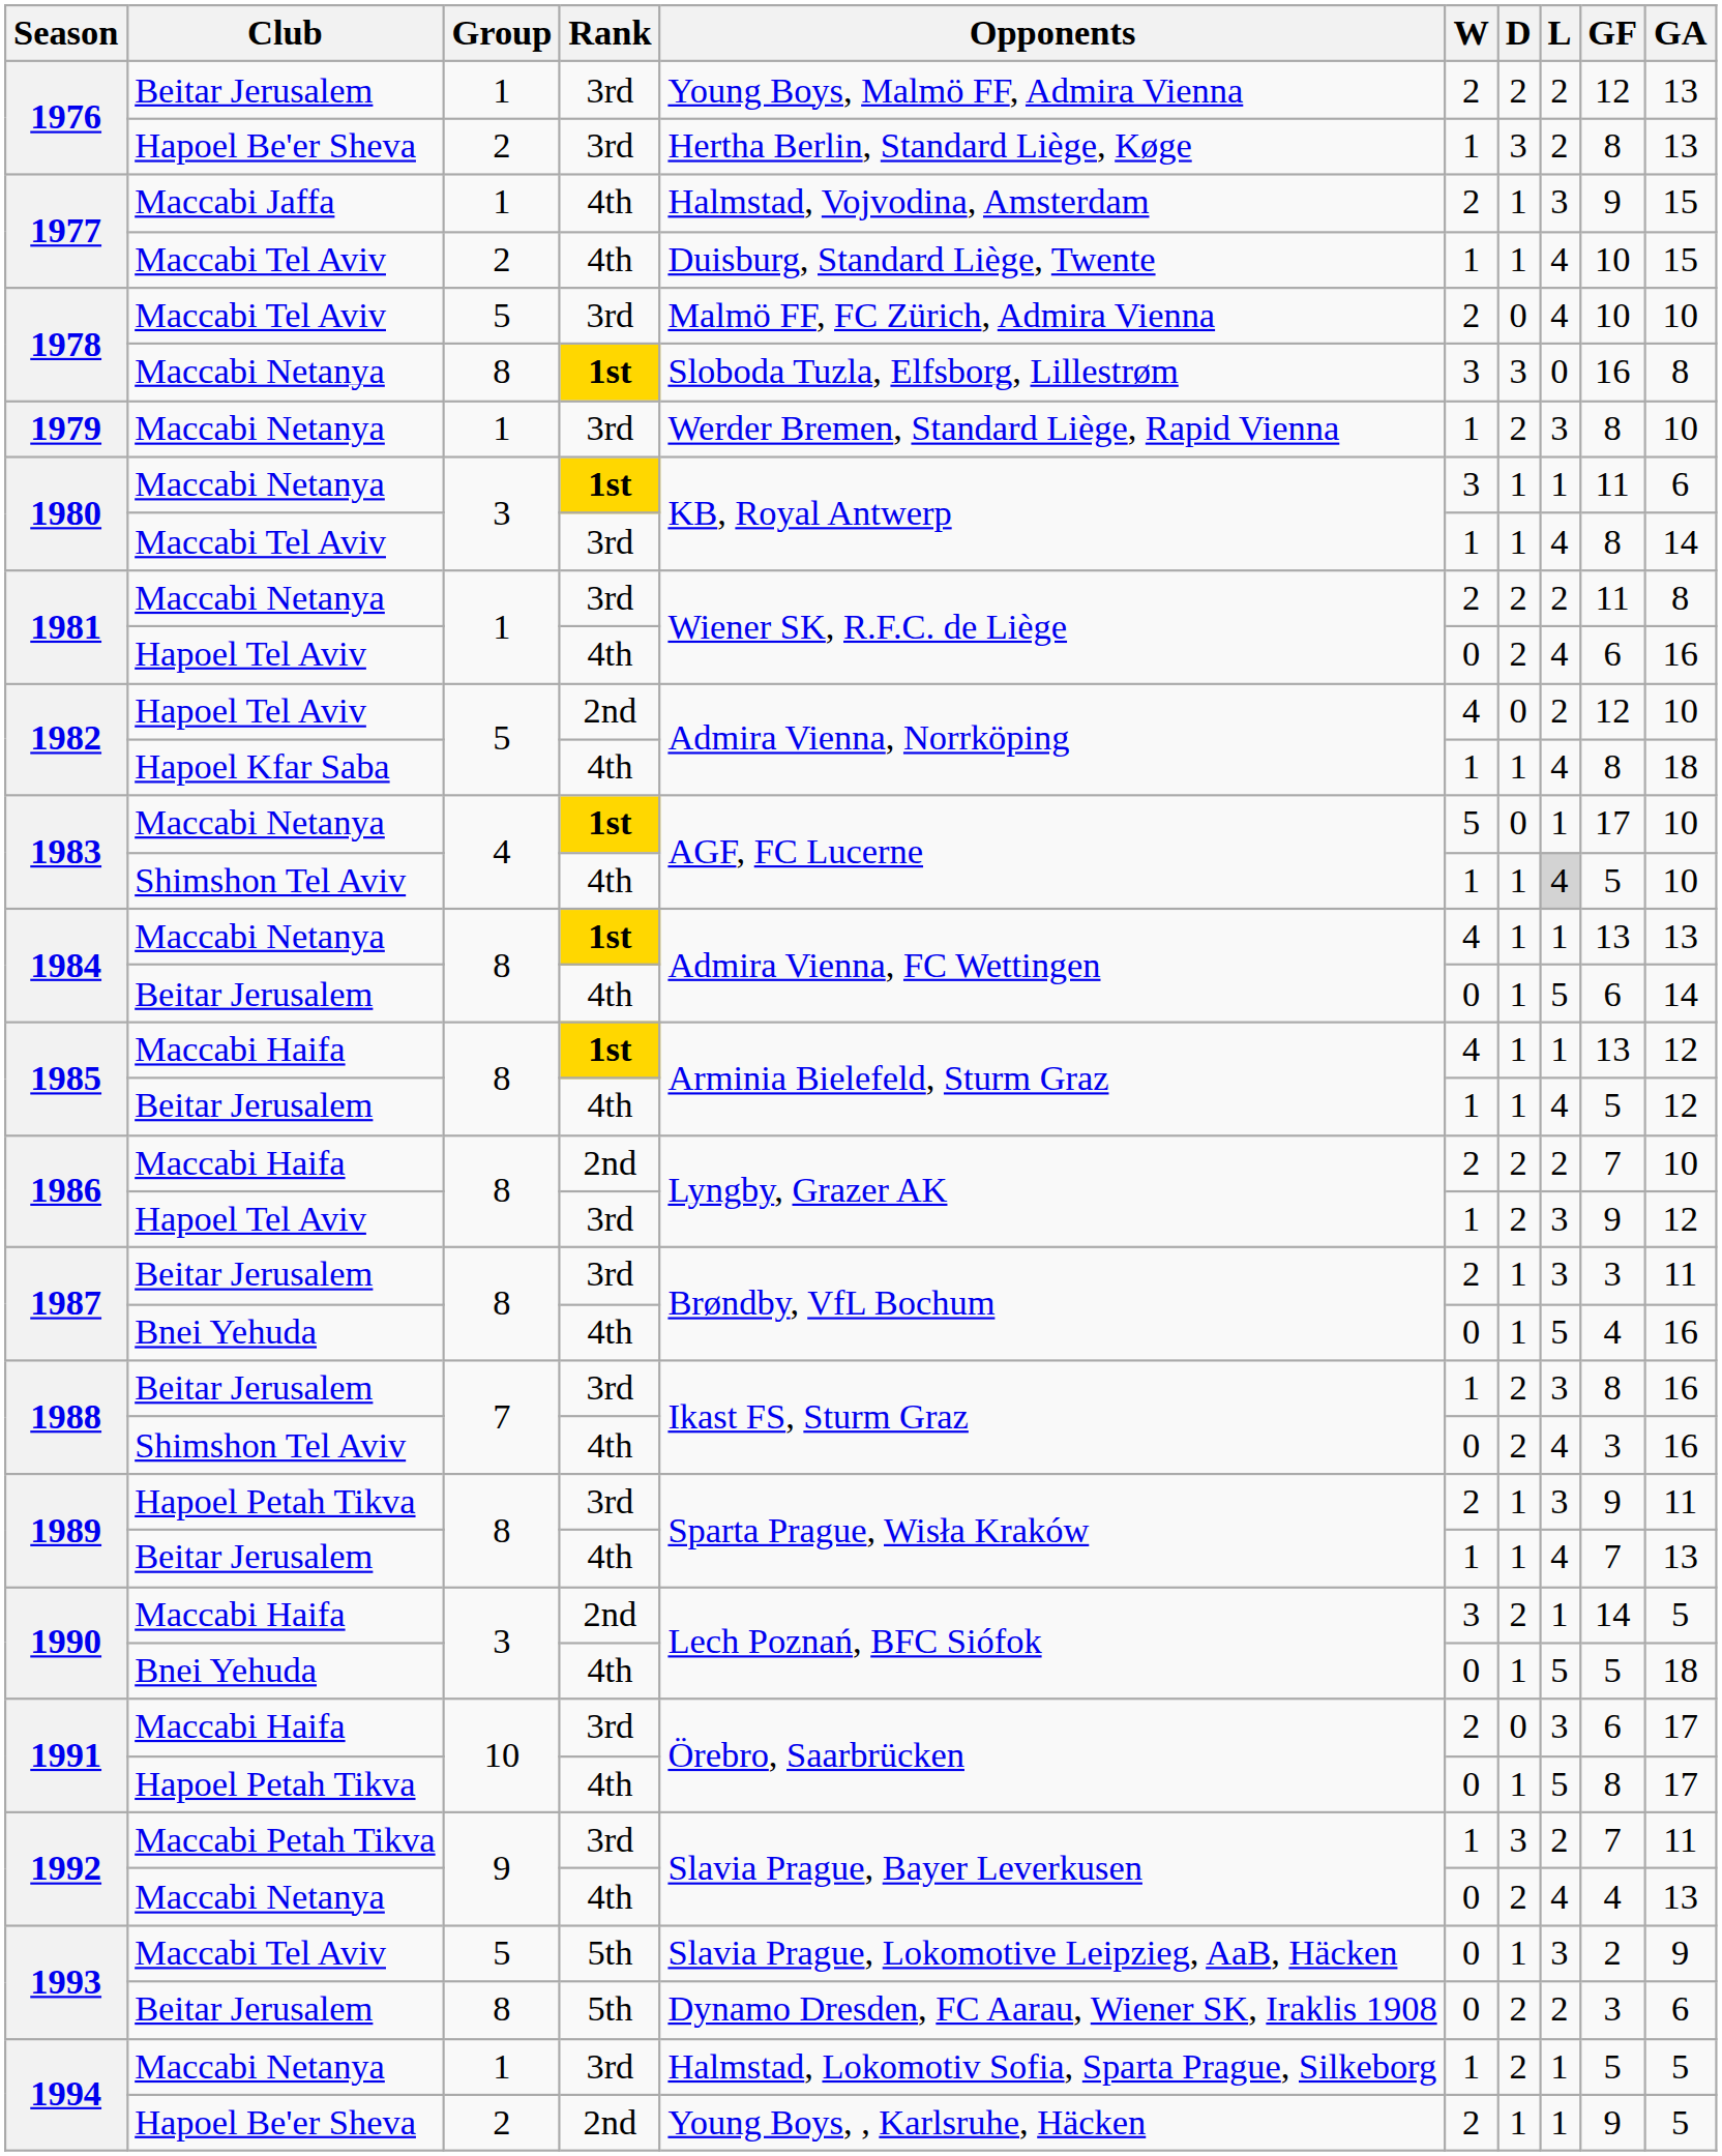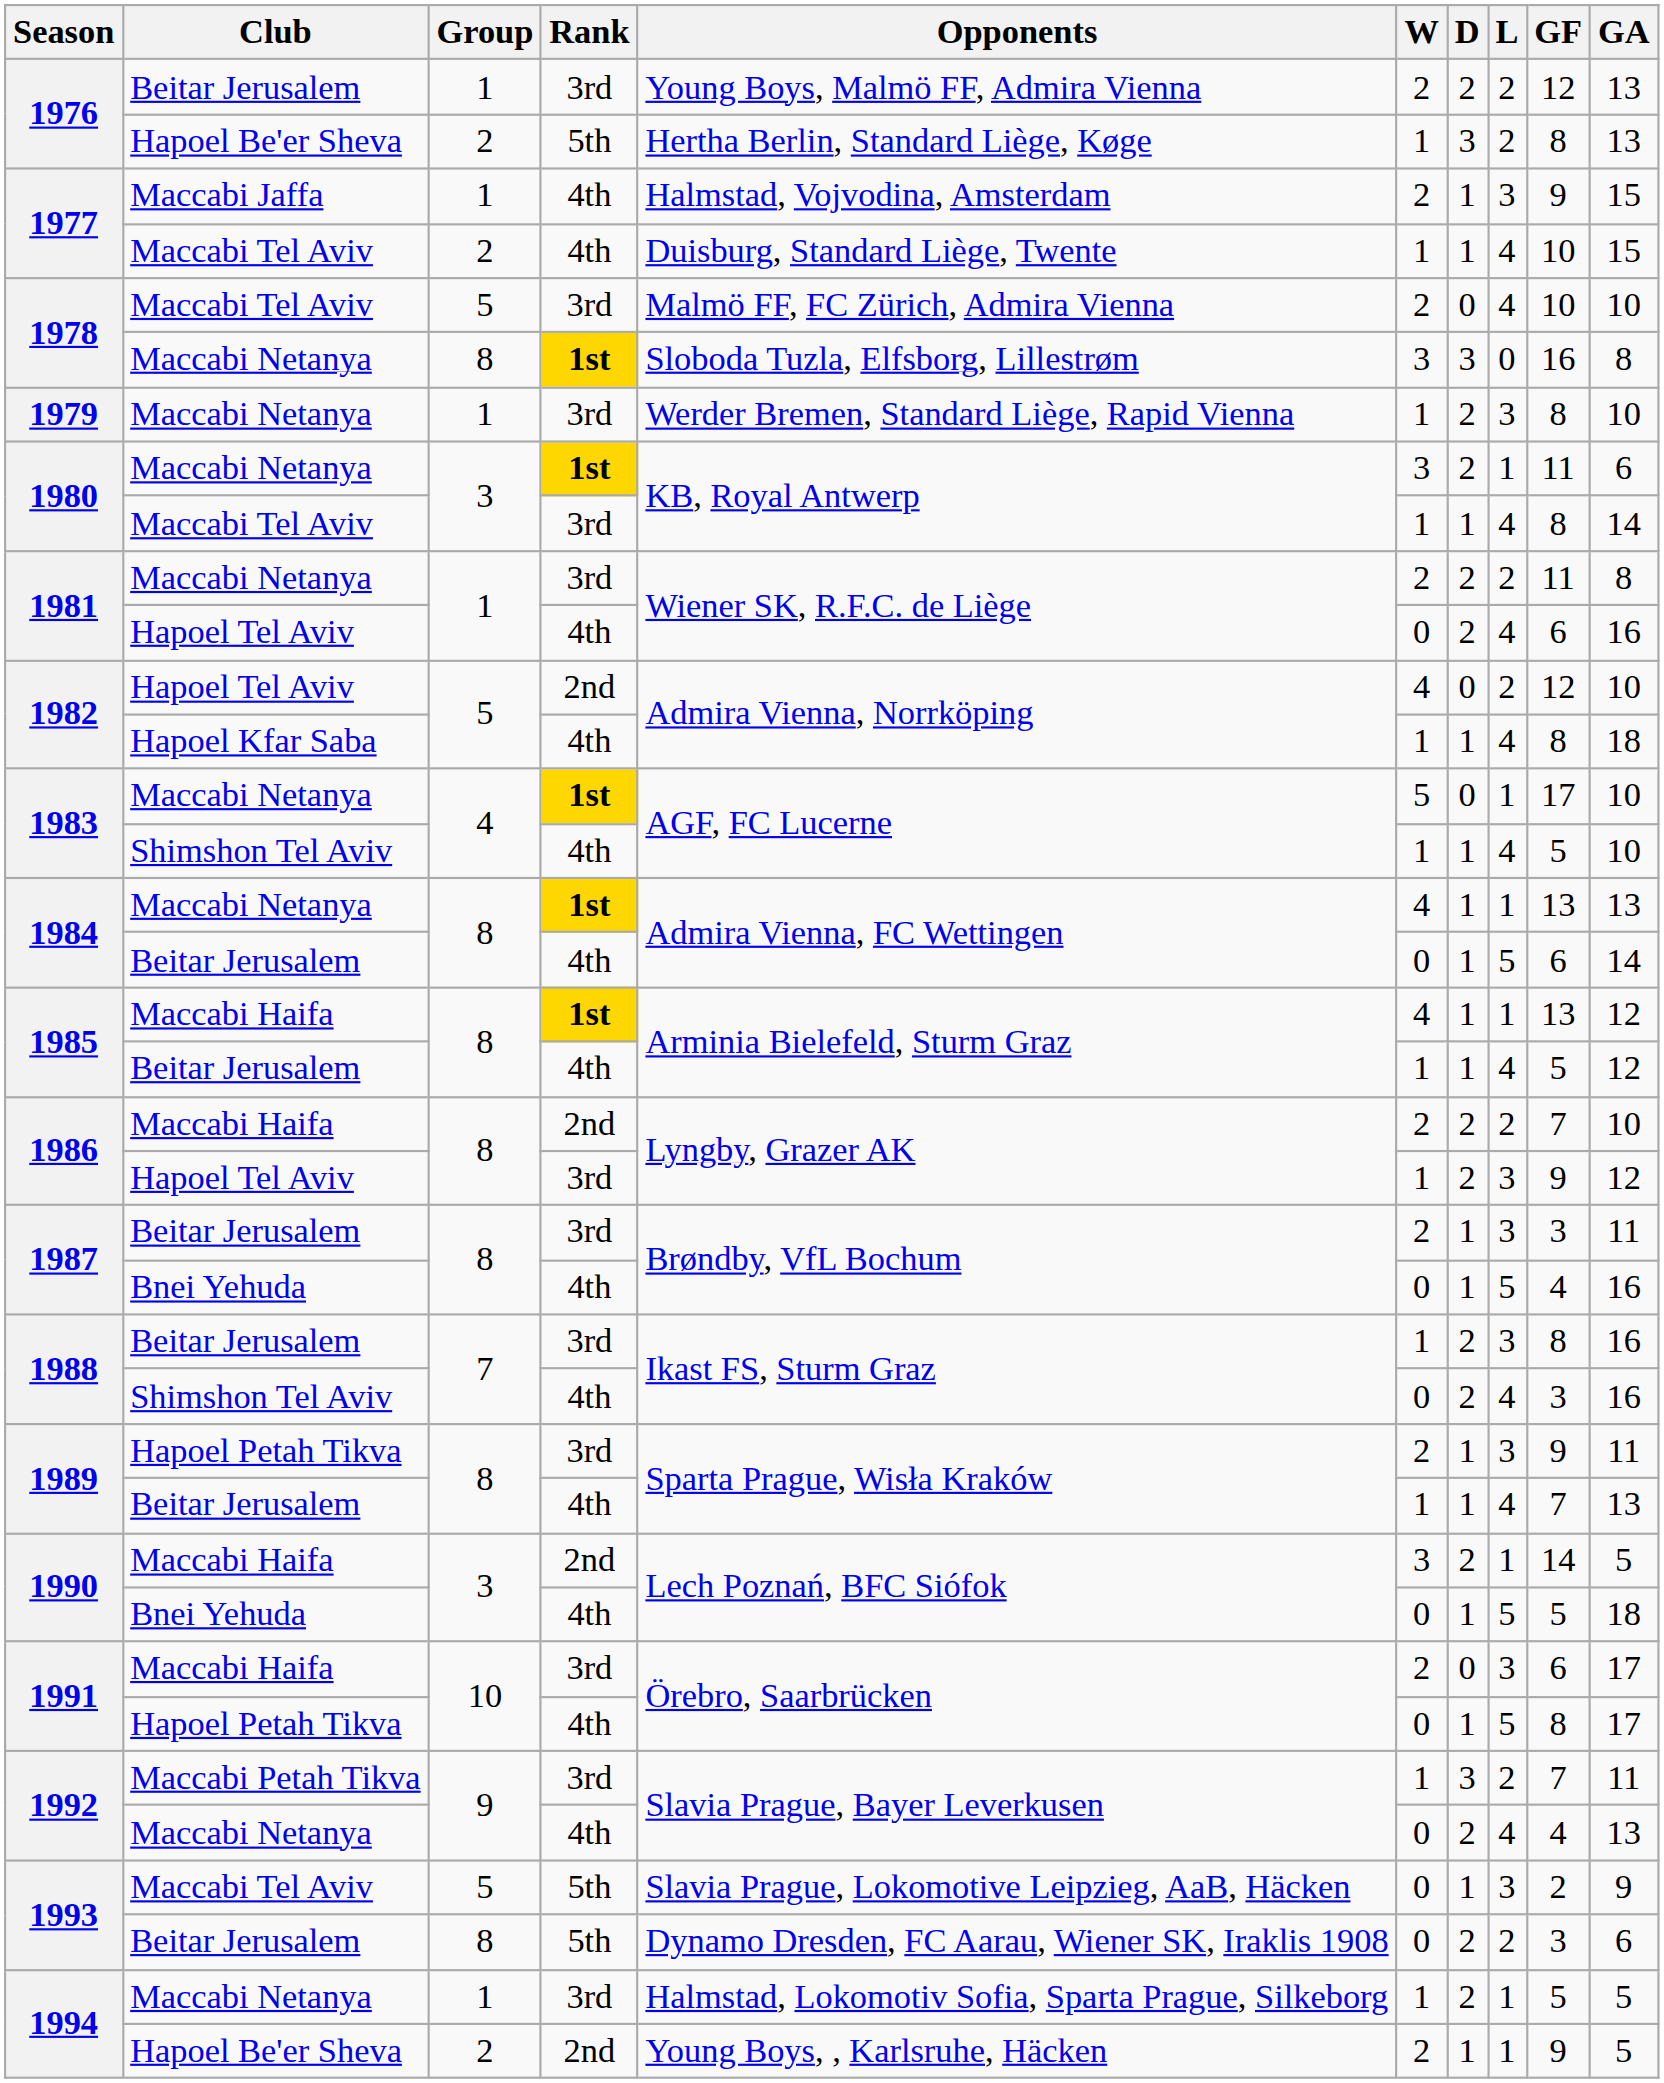1976 / Hapoel Be'er Sheva | Rank: 3rd -> 5th
1980 / Maccabi Netanya | D: 1 -> 2
1983 / Shimshon Tel Aviv | L: lightgrey background -> no background
